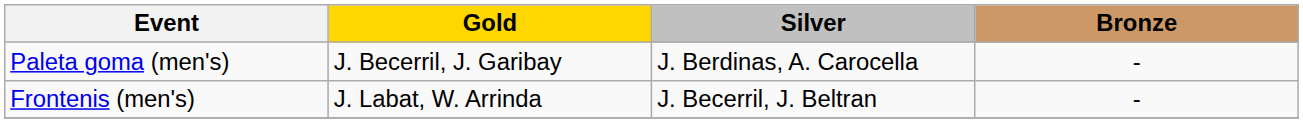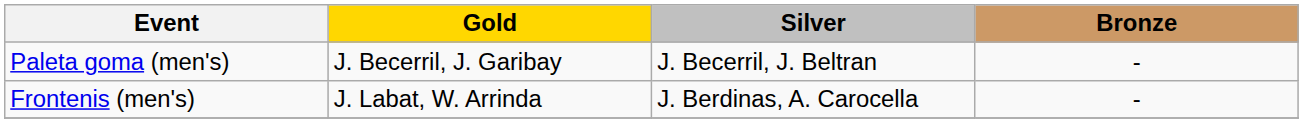Paleta goma (men's) | Silver: J. Berdinas, A. Carocella -> J. Becerril, J. Beltran
Frontenis (men's) | Silver: J. Becerril, J. Beltran -> J. Berdinas, A. Carocella
